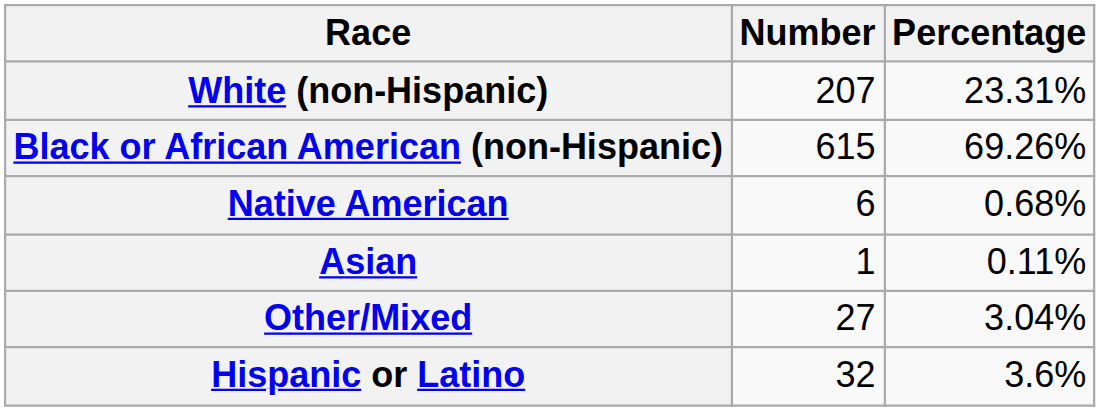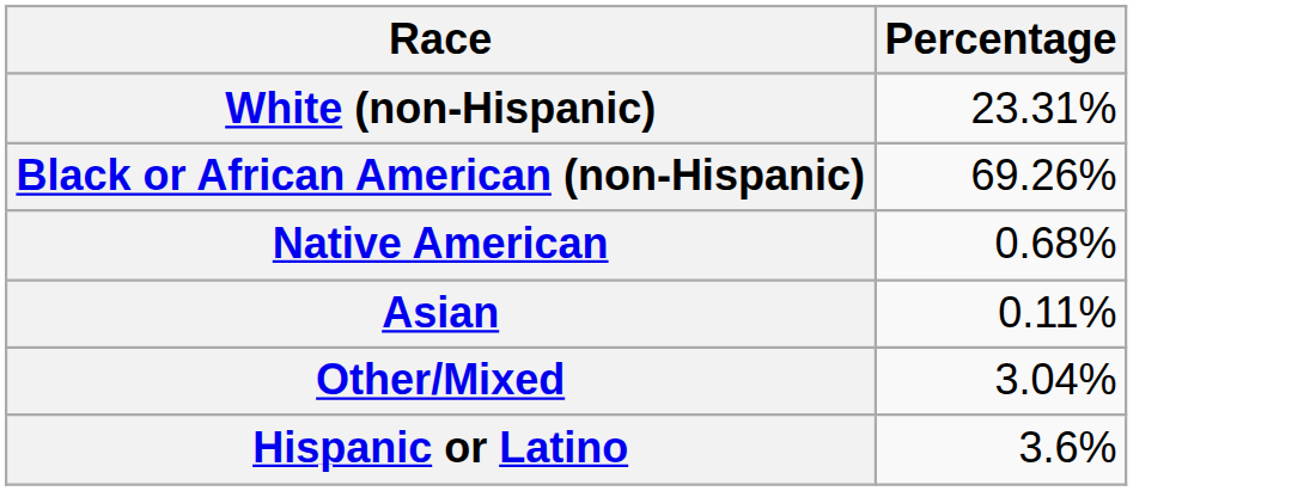- column: Number | 207 | 615 | 6 | 1 | 27 | 32
